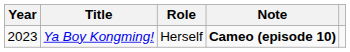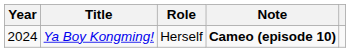Ya Boy Kongming! | Year: 2023 -> 2024
